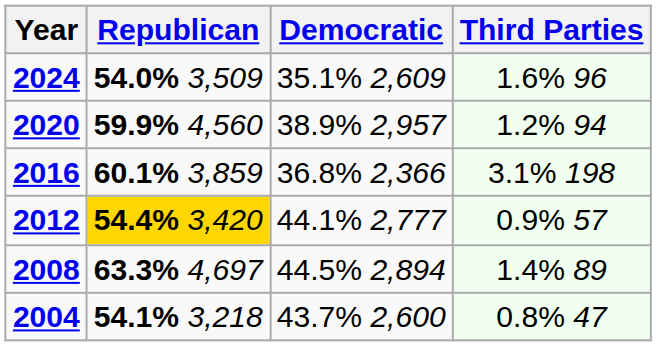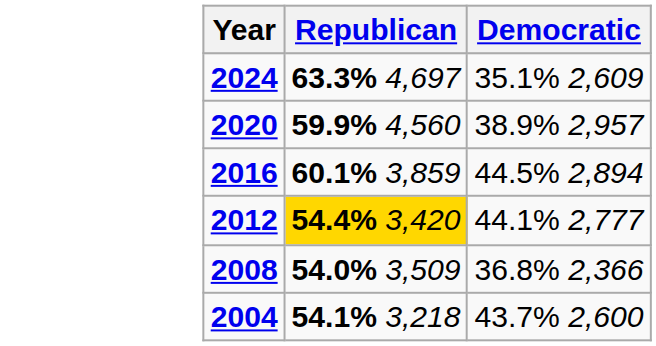- column: Third Parties | 1.6% 96 | 1.2% 94 | 3.1% 198 | 0.9% 57 | 1.4% 89 | 0.8% 47
2024 | Republican: 54.0% 3,509 -> 63.3% 4,697
2016 | Democratic: 36.8% 2,366 -> 44.5% 2,894
2008 | Republican: 63.3% 4,697 -> 54.0% 3,509
2008 | Democratic: 44.5% 2,894 -> 36.8% 2,366
